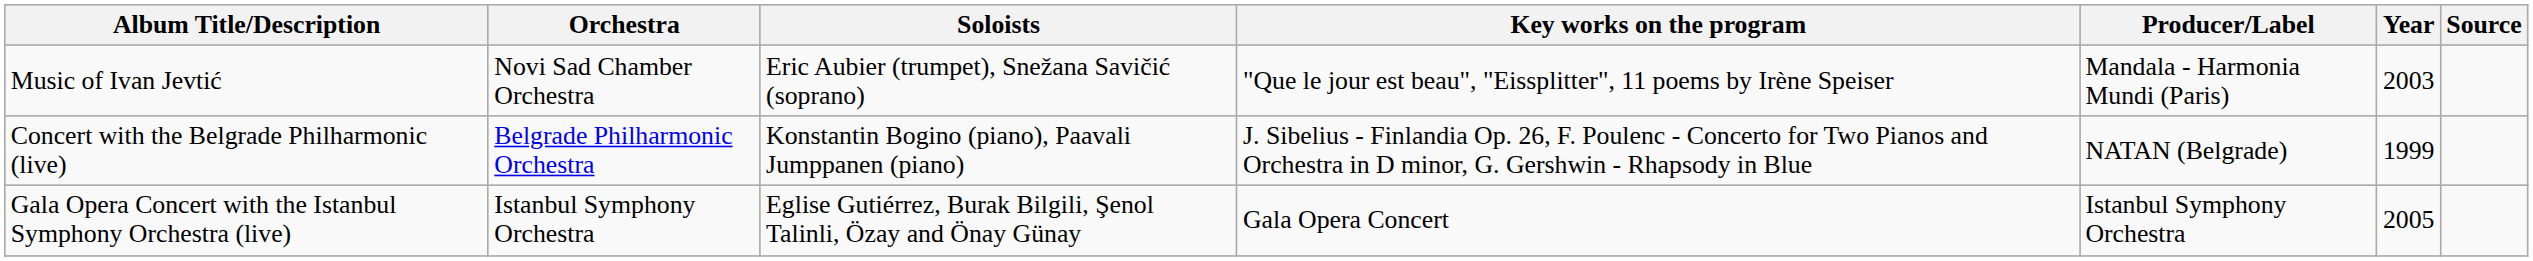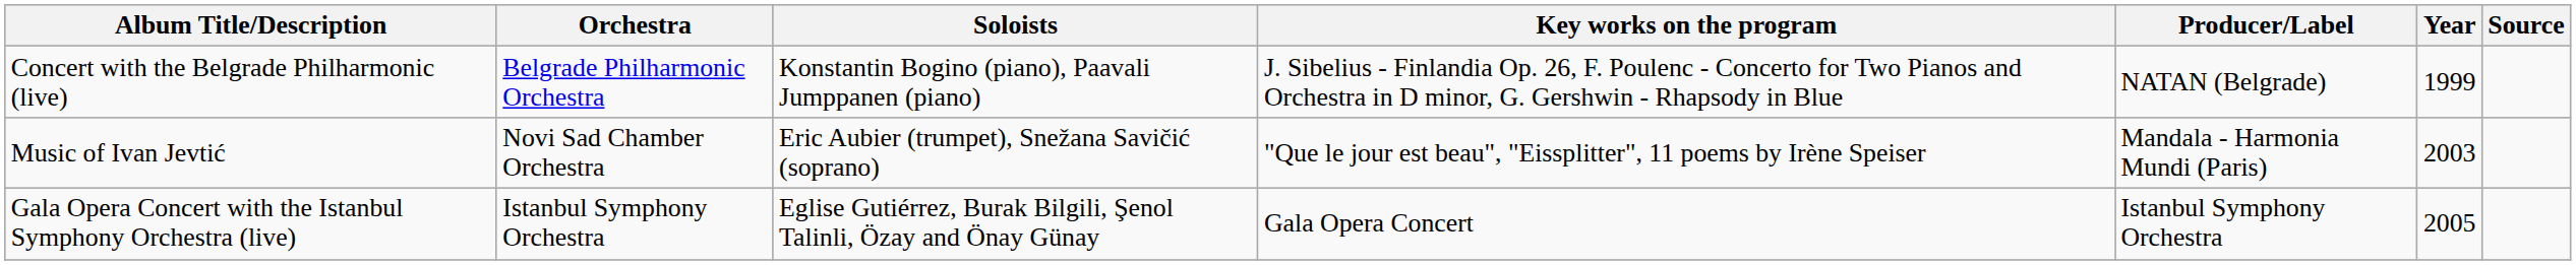rows swapped: Music of Ivan Jevtić <-> Concert with the Belgrade Philharmonic (live)
